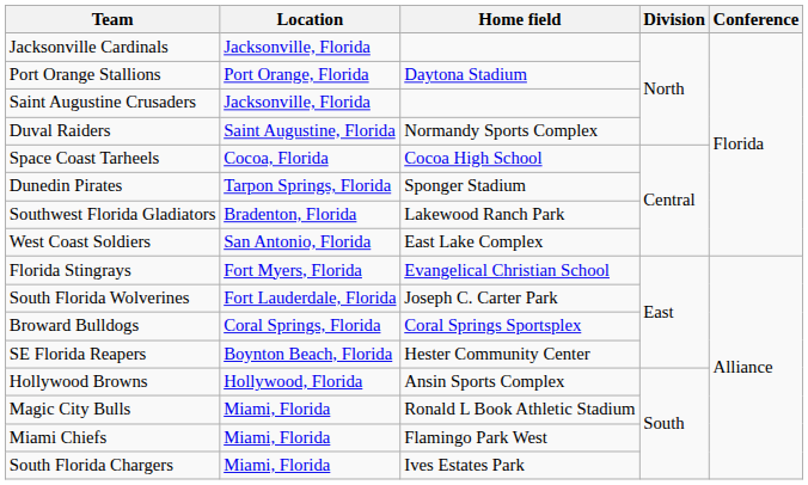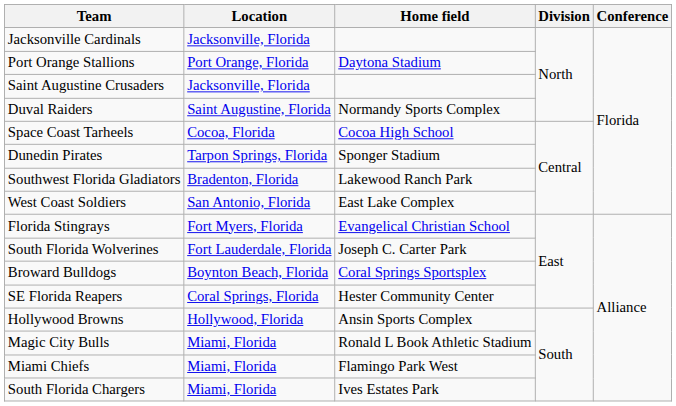Broward Bulldogs | Location: Coral Springs, Florida -> Boynton Beach, Florida
SE Florida Reapers | Location: Boynton Beach, Florida -> Coral Springs, Florida
